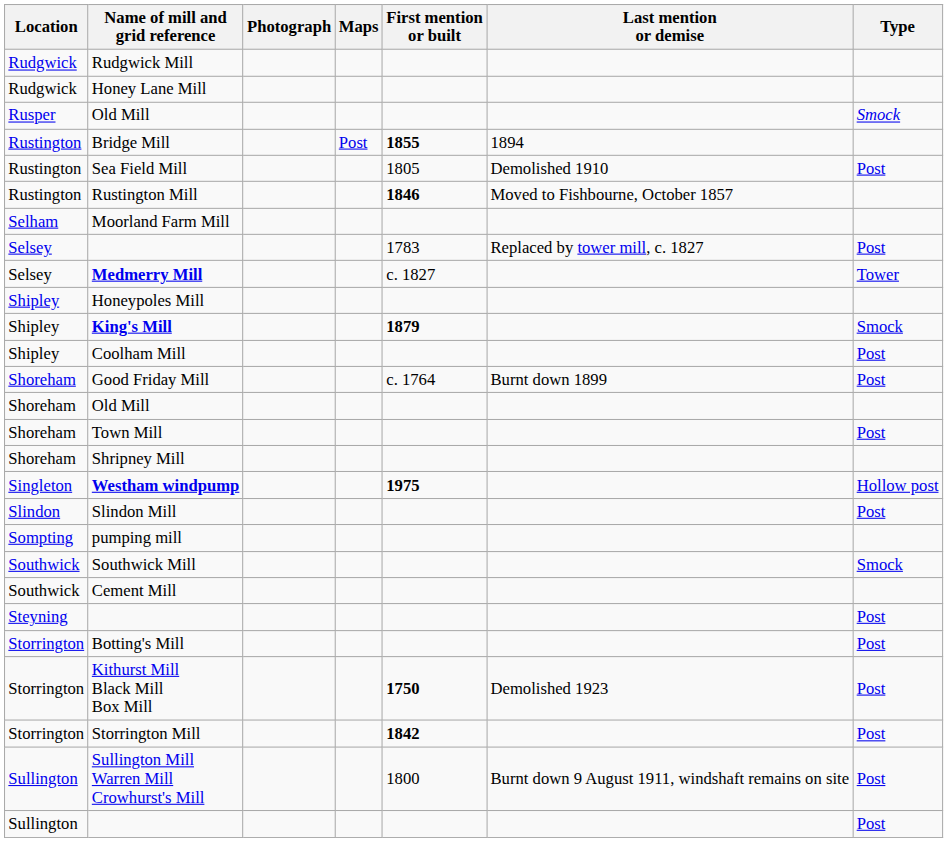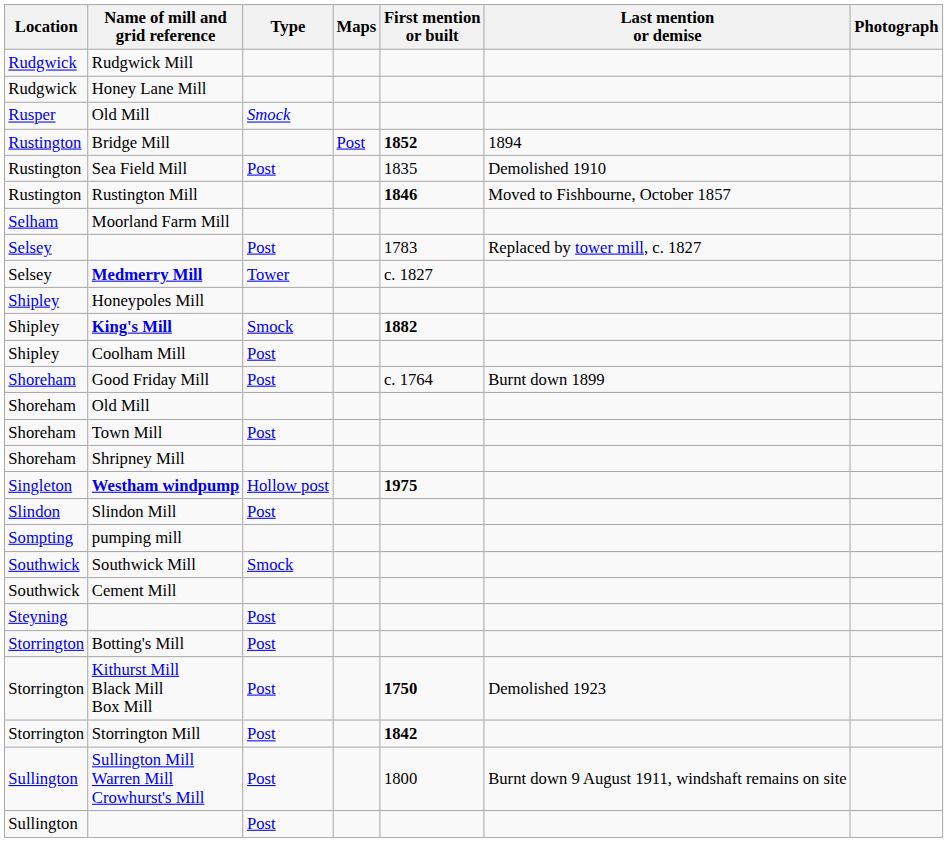columns swapped: Type <-> Photograph
Bridge Mill | First mention or built: 1855 -> 1852
Sea Field Mill | First mention or built: 1805 -> 1835
King's Mill | First mention or built: 1879 -> 1882
